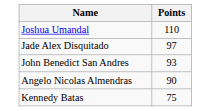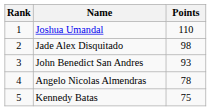+ column: Rank | 1 | 2 | 3 | 4 | 5
Jade Alex Disquitado | Points: 97 -> 98
Angelo Nicolas Almendras | Points: 90 -> 78
